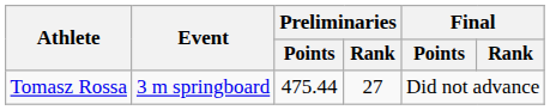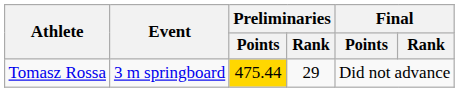Tomasz Rossa | Preliminaries / Points: no background -> gold background
Tomasz Rossa | Preliminaries / Rank: 27 -> 29
